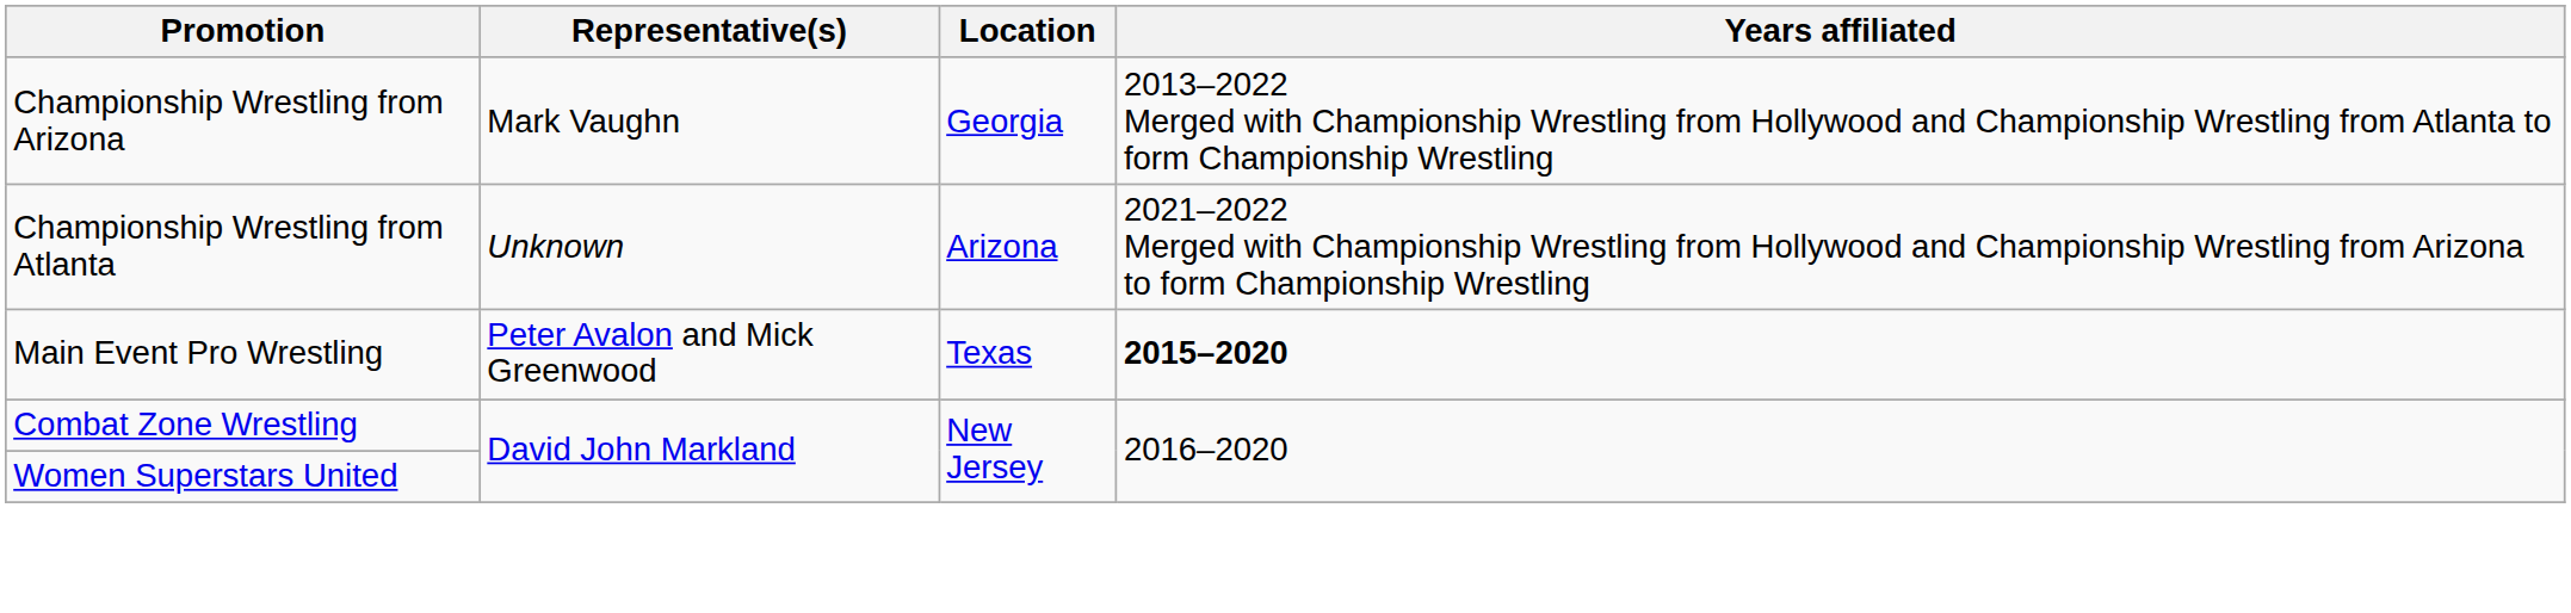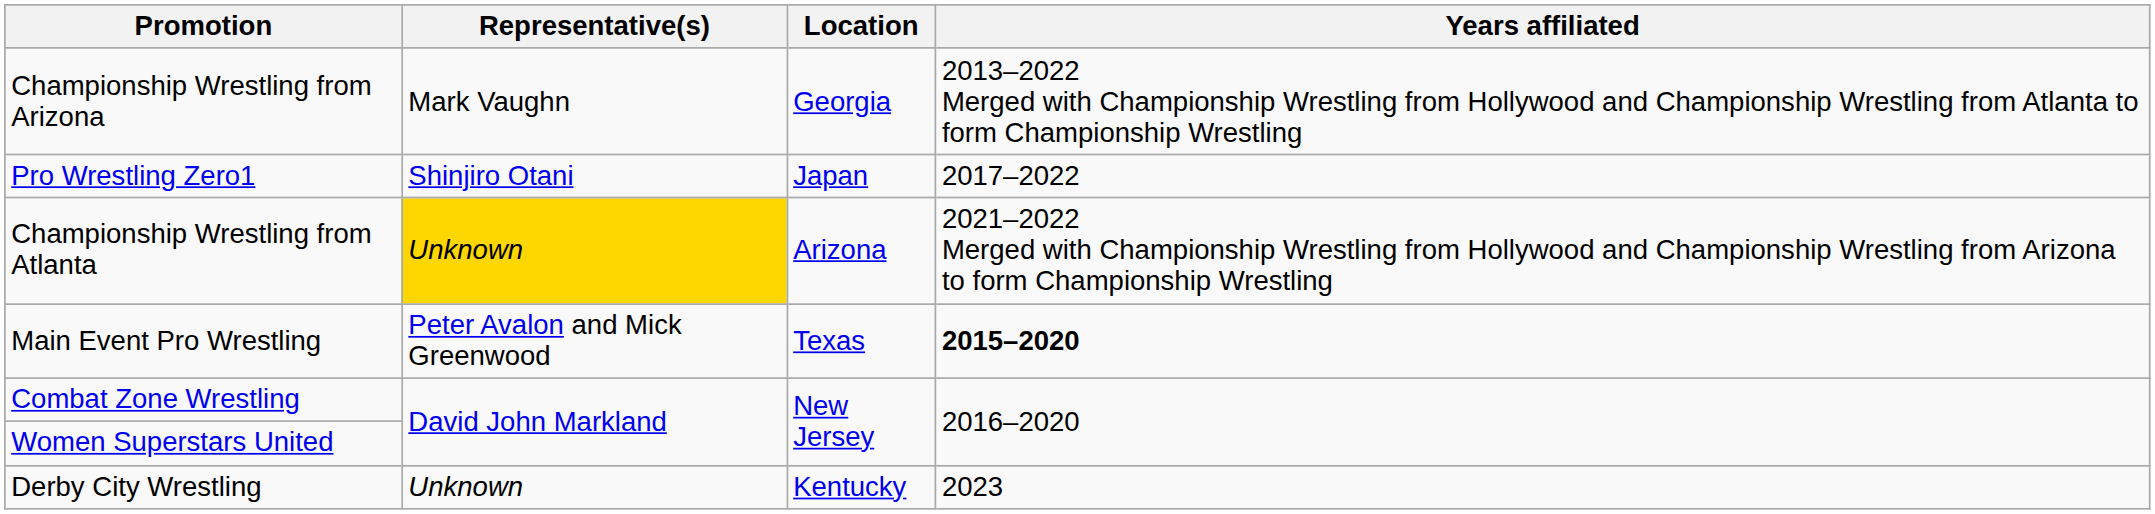+ row: Pro Wrestling Zero1 | Shinjiro Otani | Japan | 2017–2022
Championship Wrestling from Atlanta | Representative(s): no background -> gold background
+ row: Derby City Wrestling | Unknown | Kentucky | 2023
